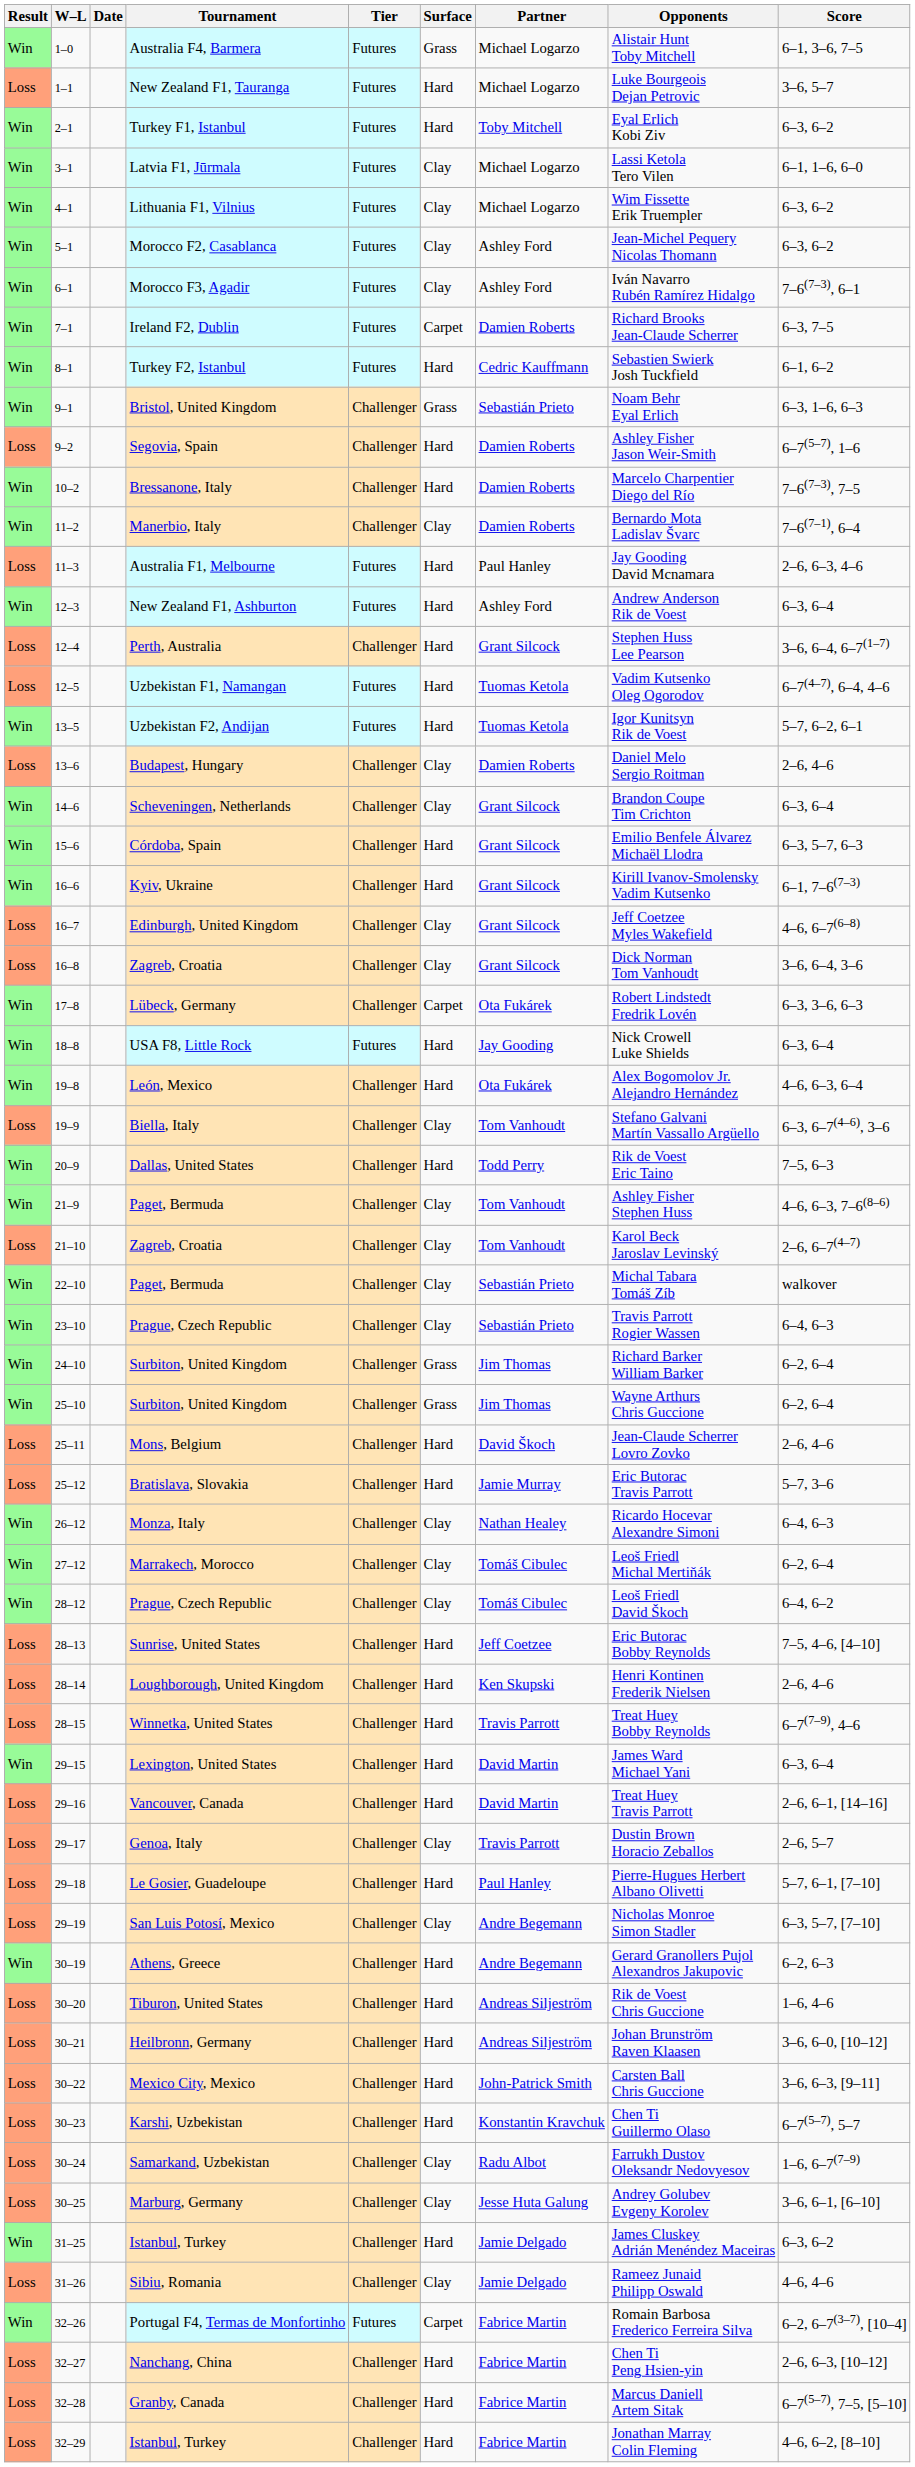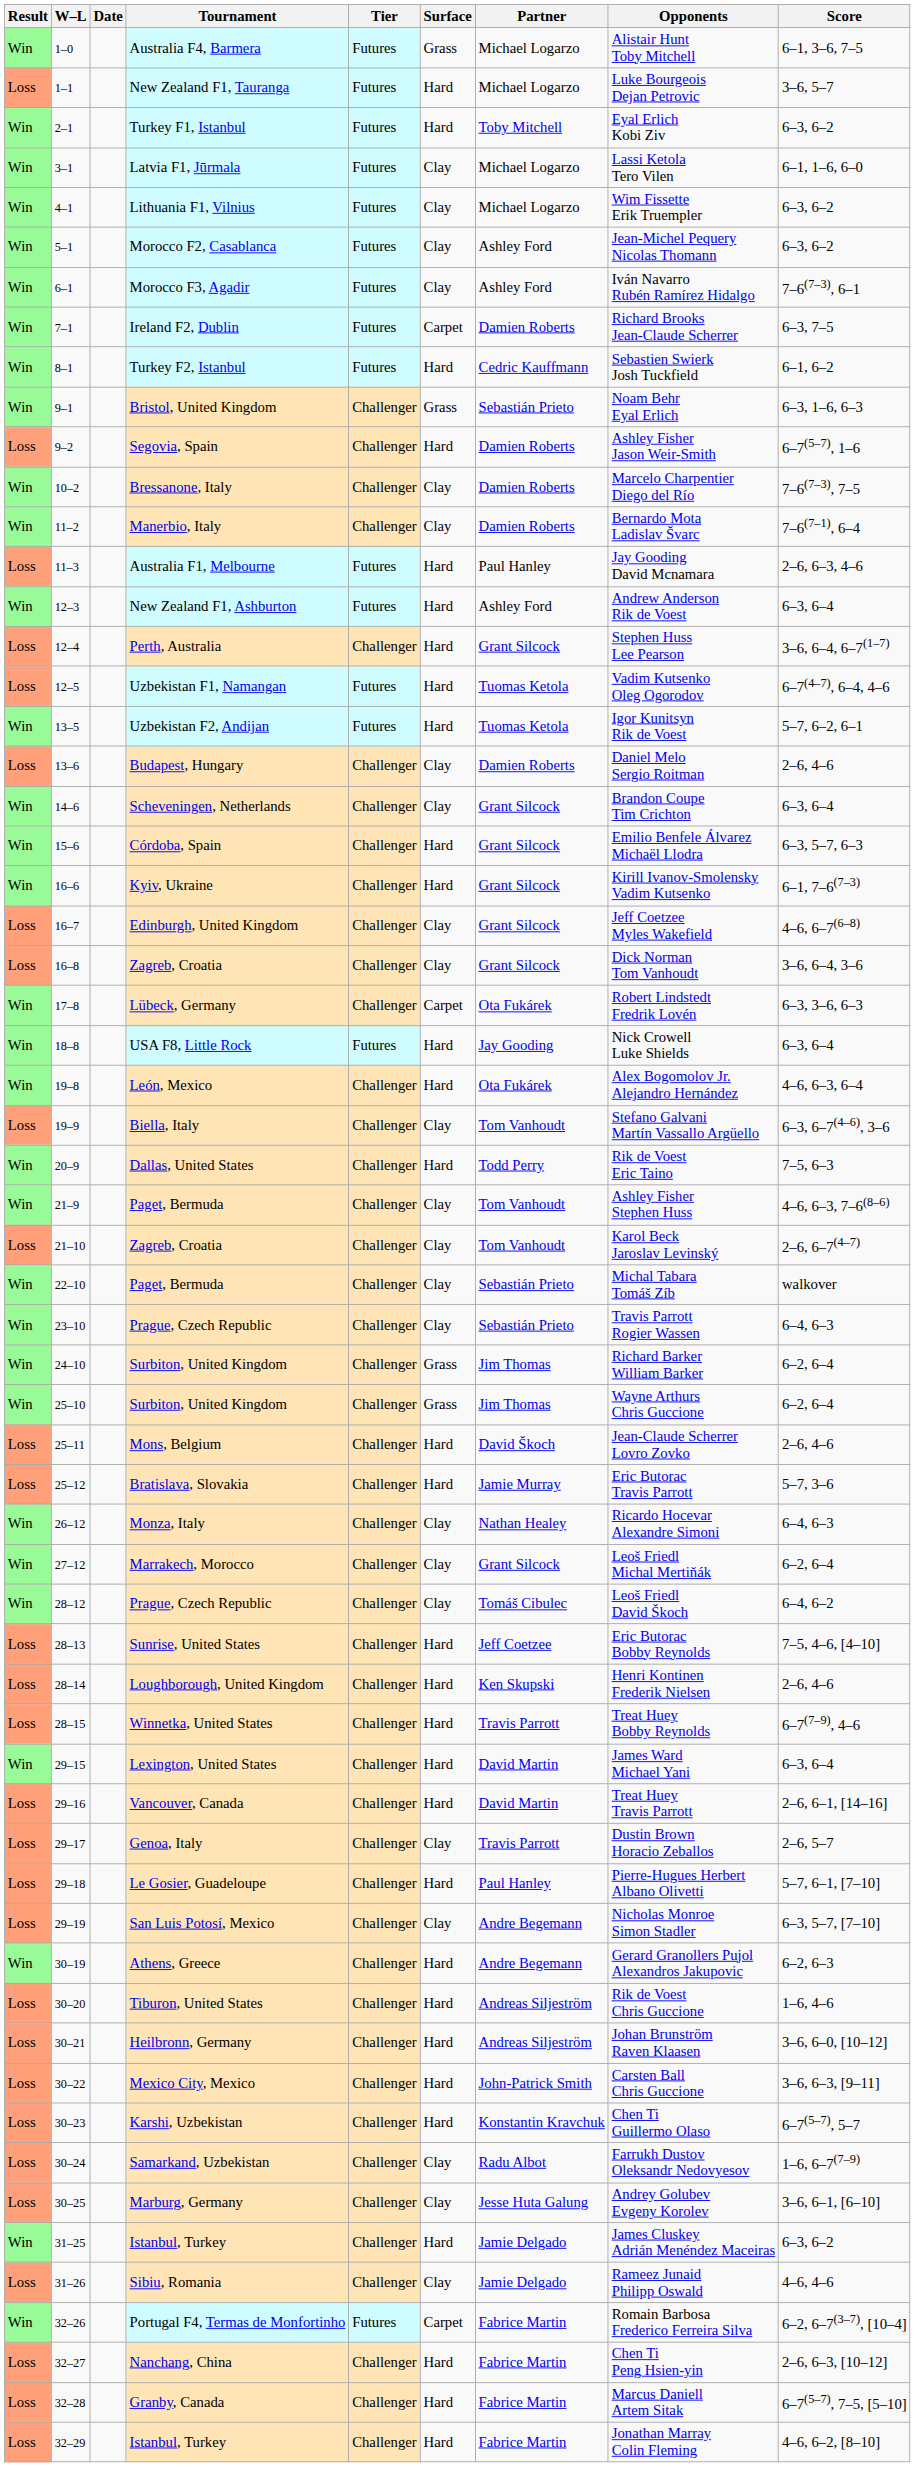Bressanone, Italy | Surface: Hard -> Clay
Marrakech, Morocco | Partner: Tomáš Cibulec -> Grant Silcock
